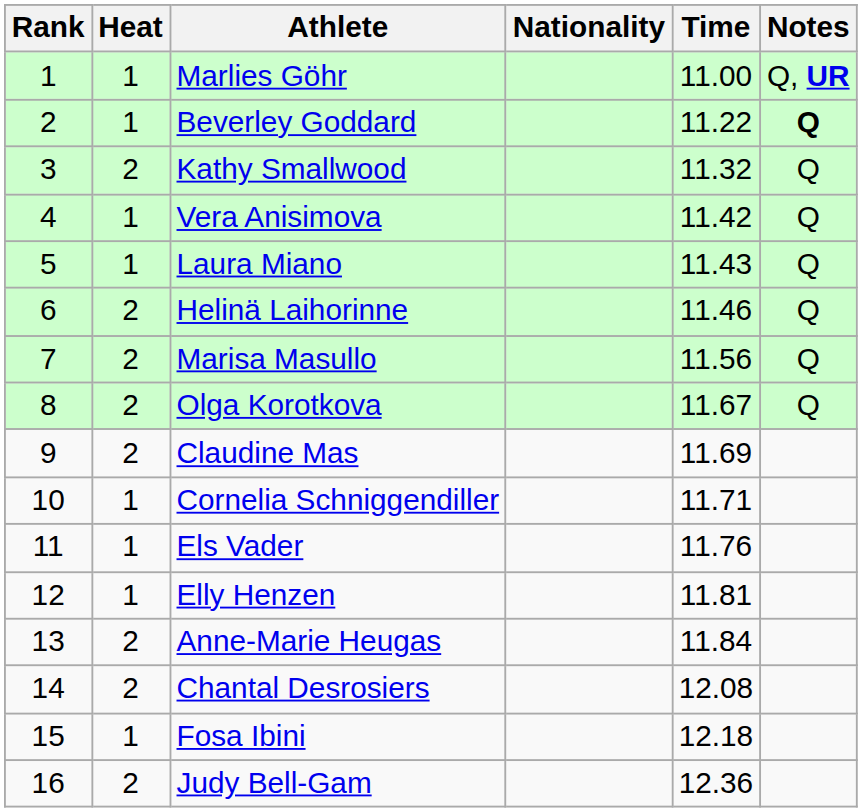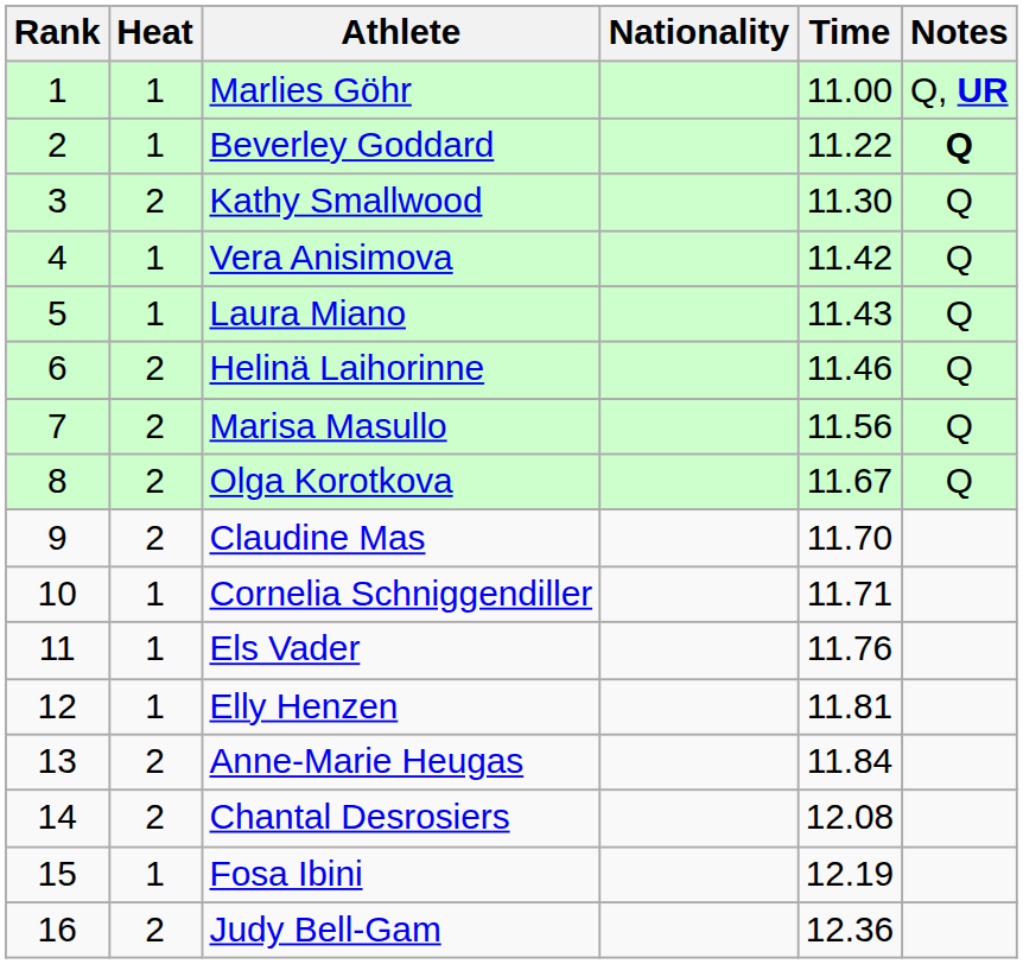Kathy Smallwood | Time: 11.32 -> 11.30
Claudine Mas | Time: 11.69 -> 11.70
Fosa Ibini | Time: 12.18 -> 12.19
